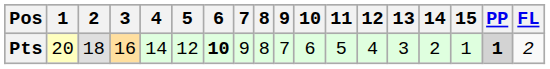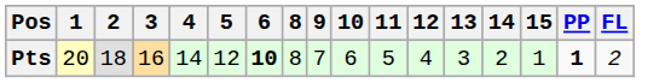- column: 7 | 9
Pts | PP: lightgrey background -> no background
